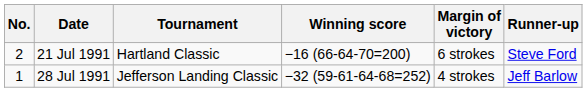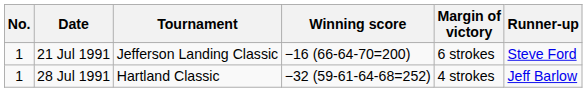21 Jul 1991 | No.: 2 -> 1
21 Jul 1991 | Tournament: Hartland Classic -> Jefferson Landing Classic
28 Jul 1991 | Tournament: Jefferson Landing Classic -> Hartland Classic
